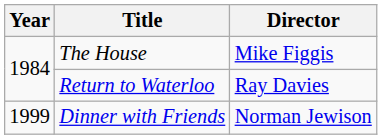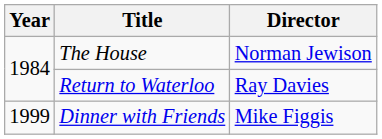The House | Director: Mike Figgis -> Norman Jewison
Dinner with Friends | Director: Norman Jewison -> Mike Figgis
